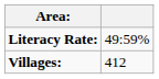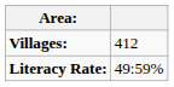rows swapped: Literacy Rate: <-> Villages:
